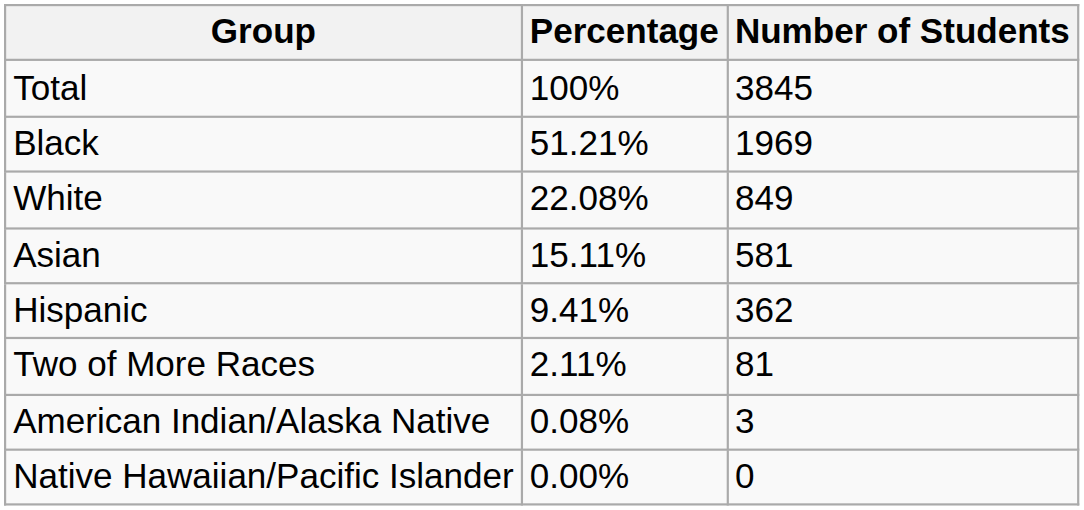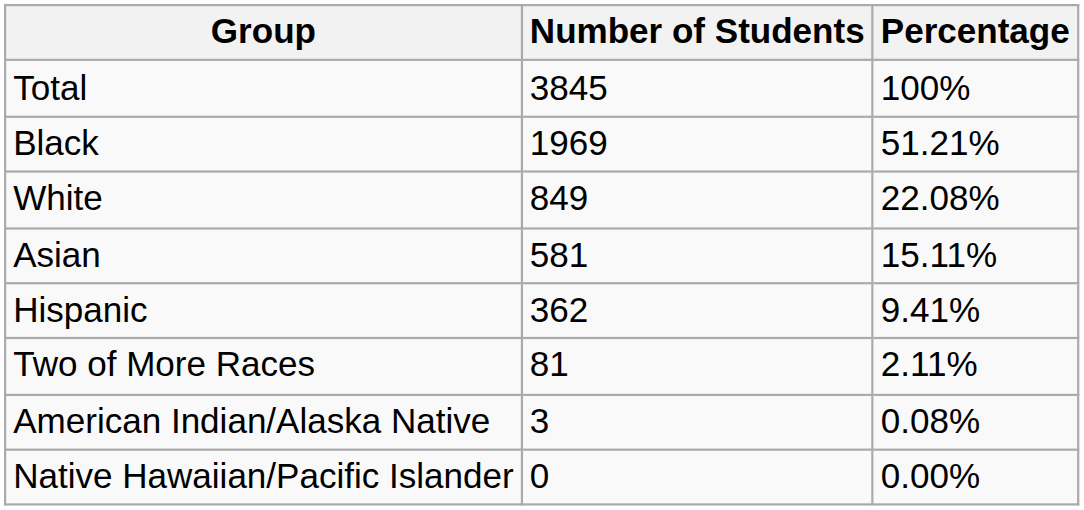columns swapped: Number of Students <-> Percentage
